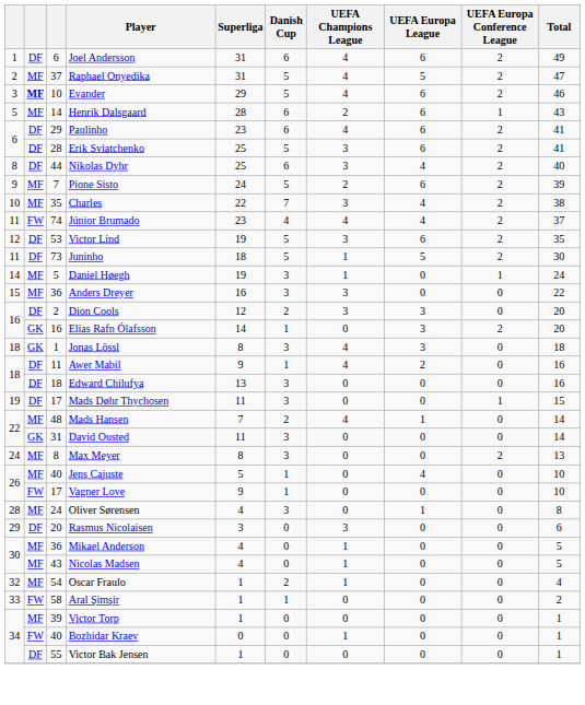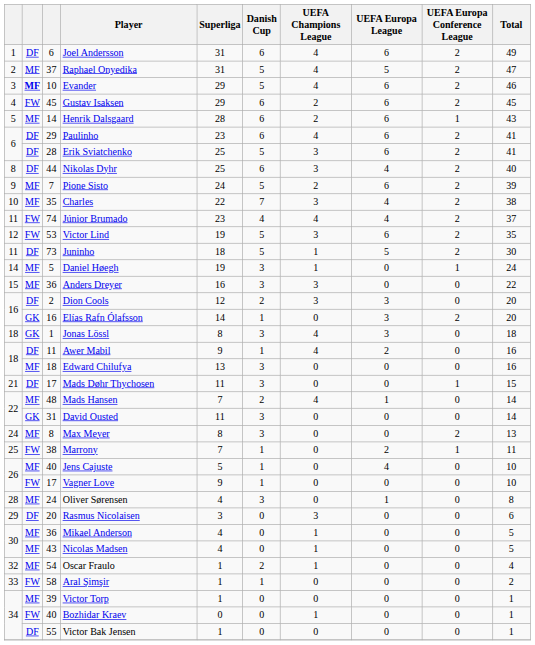+ row: 4 | FW | 45 | Gustav Isaksen | 29 | 6 | 2 | 6 | 2 | 45
Victor Lind | column 2: DF -> FW
Edward Chilufya | column 2: DF -> MF
Mads Døhr Thychosen | column 1: 19 -> 21
+ row: 25 | FW | 38 | Marrony | 7 | 1 | 0 | 2 | 1 | 11
